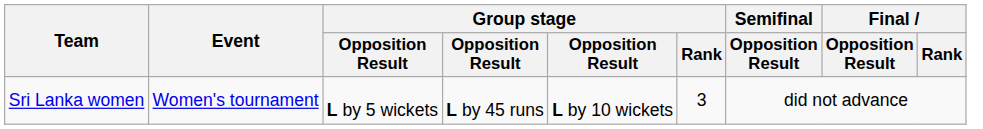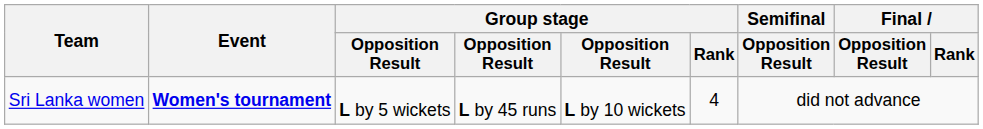Sri Lanka women | Event: normal -> bold
Sri Lanka women | Group stage / Rank: 3 -> 4
